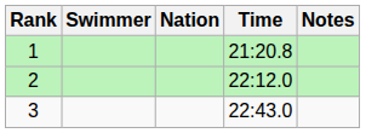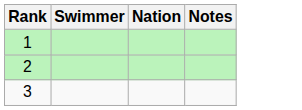- column: Time | 21:20.8 | 22:12.0 | 22:43.0
